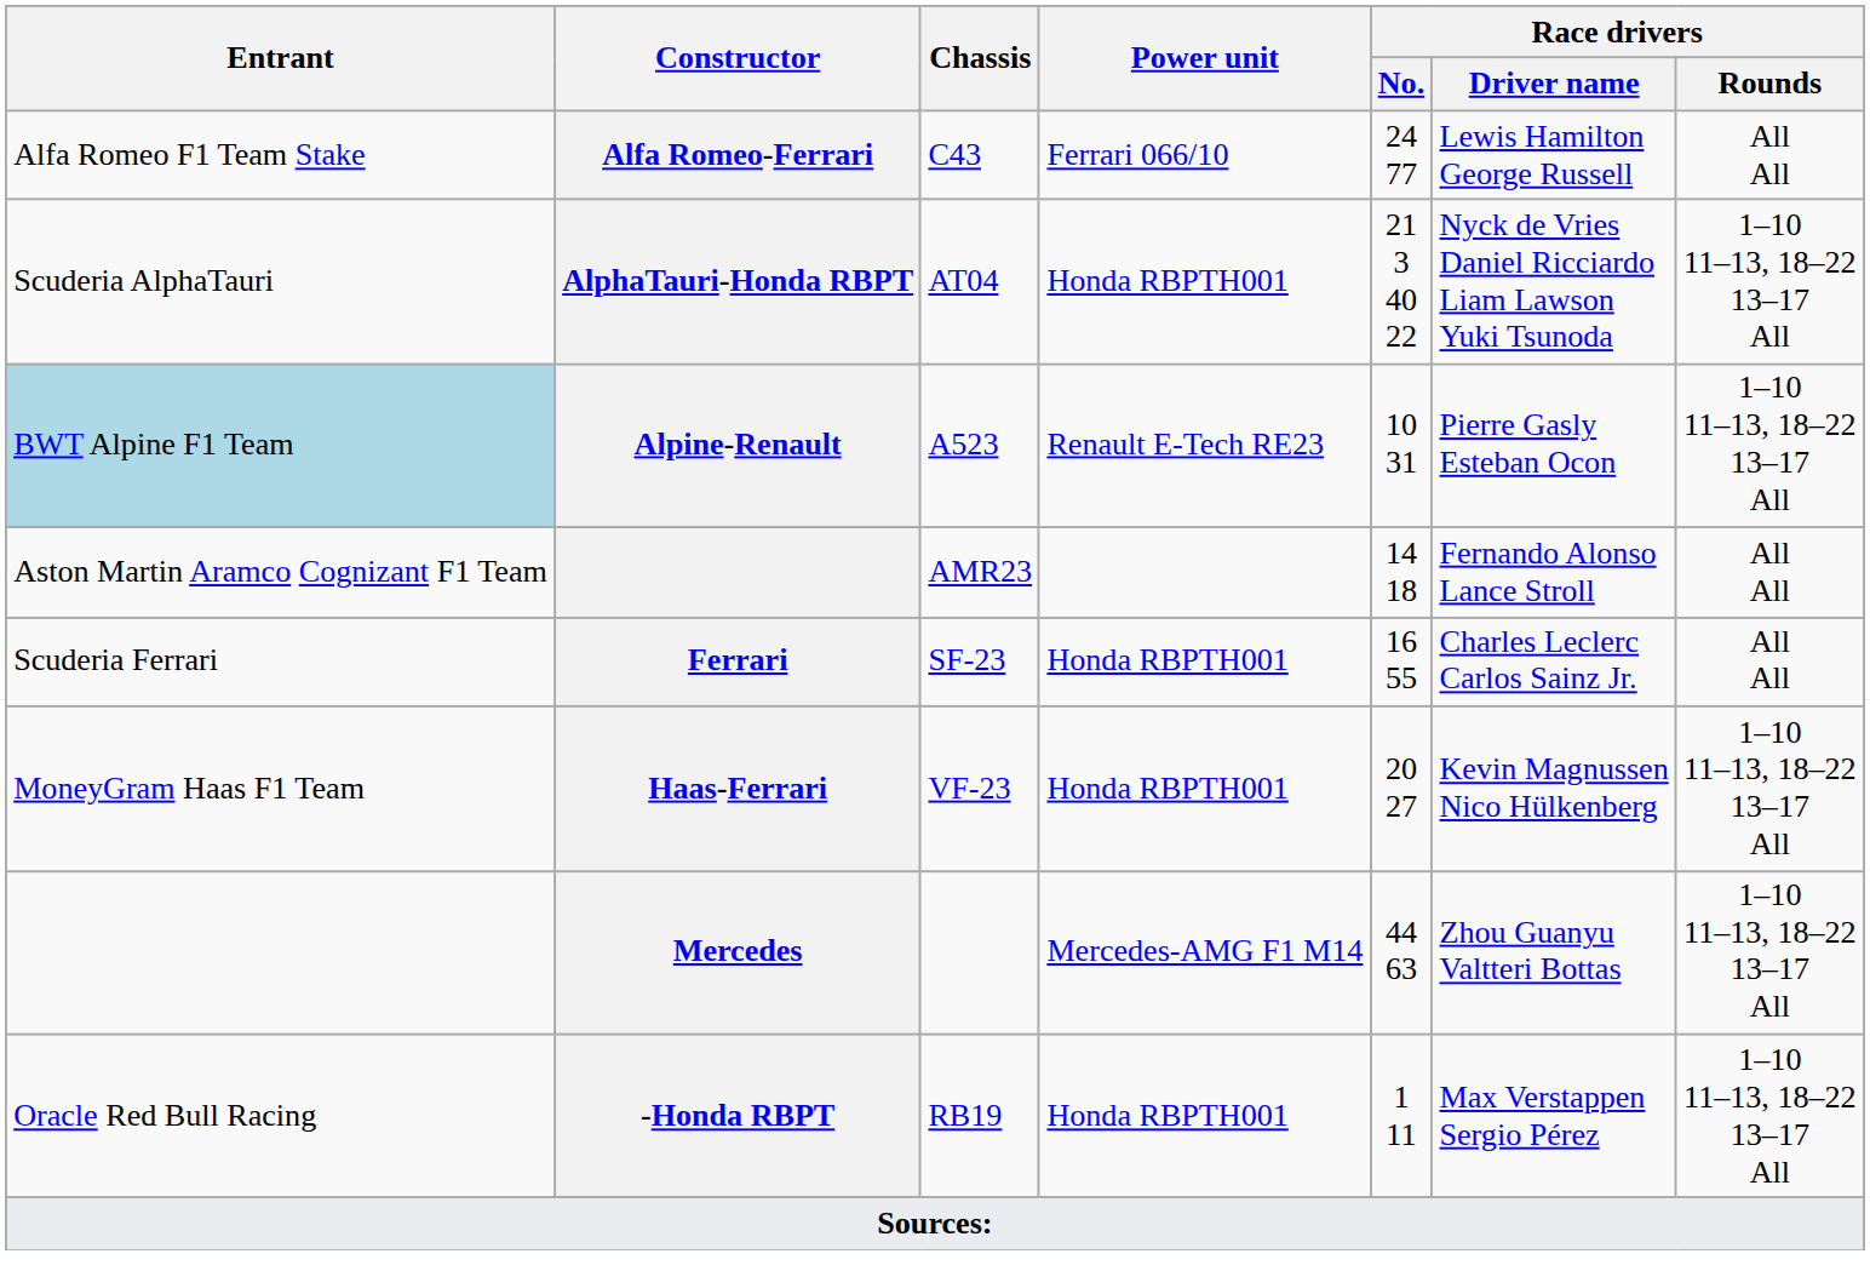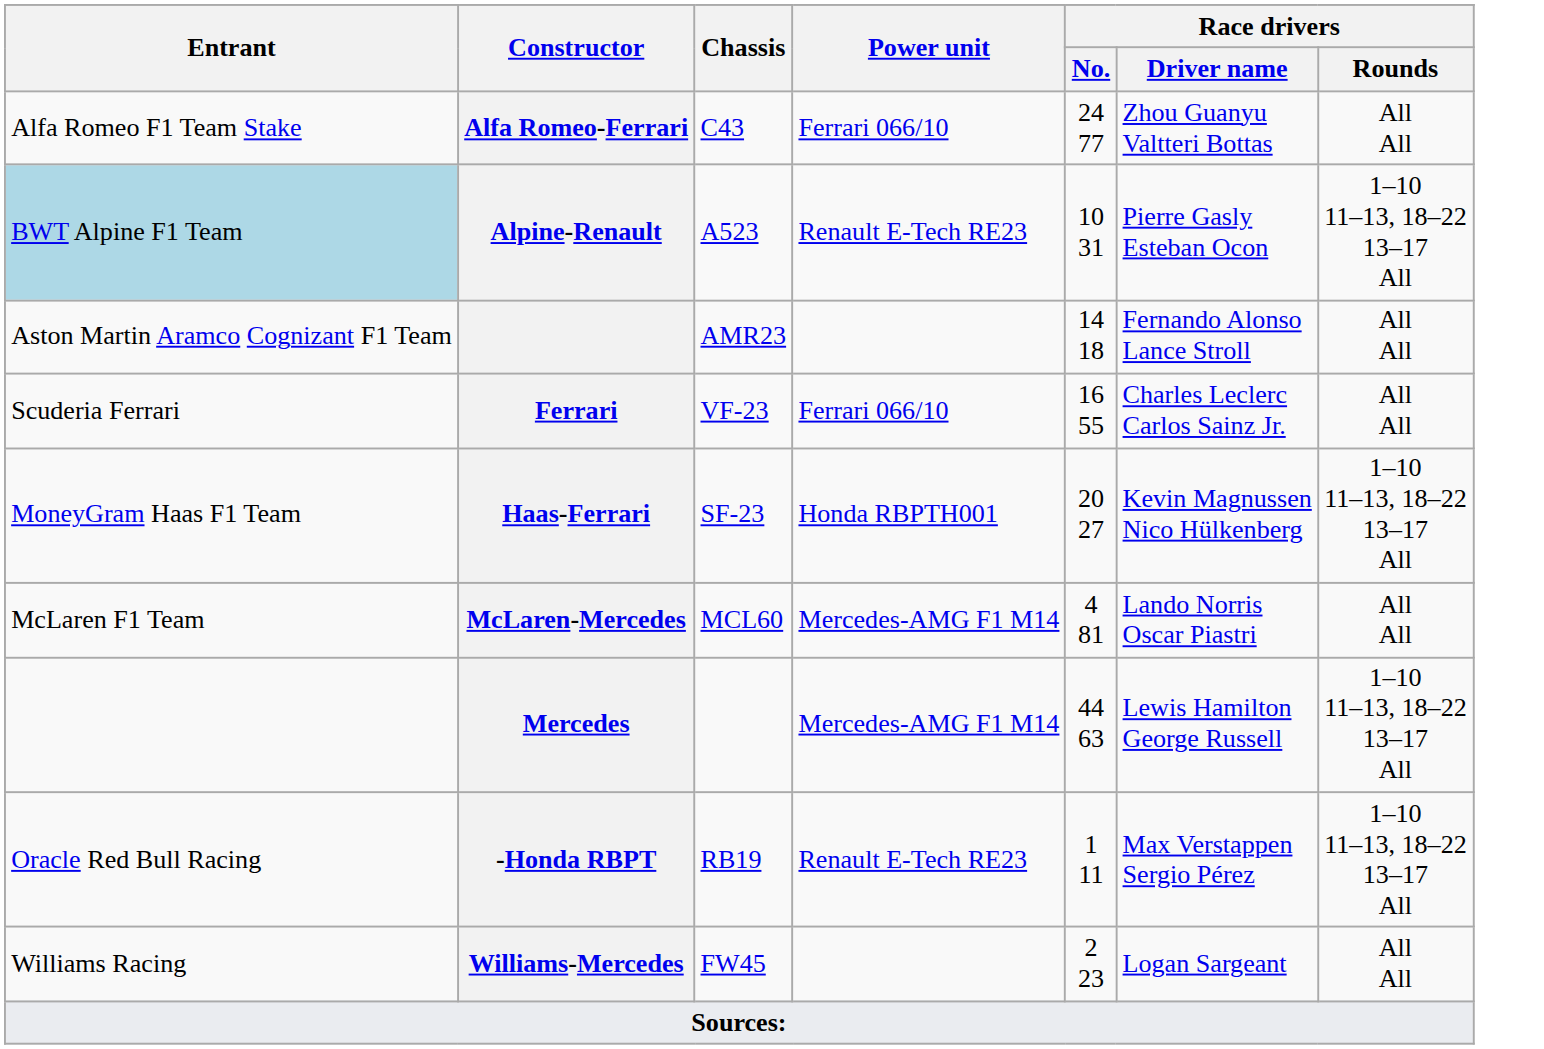Alfa Romeo-Ferrari | Race drivers / Driver name: Lewis Hamilton George Russell -> Zhou Guanyu Valtteri Bottas
- row: Scuderia AlphaTauri | AlphaTauri-Honda RBPT | AT04 | Honda RBPTH001 | 21 3 40 22 | Nyck de Vries Daniel Ricciardo Liam Lawson Yuki Tsunoda | 1–10 11–13, 18–22 13–17 All
Ferrari | Chassis: SF-23 -> VF-23
Ferrari | Power unit: Honda RBPTH001 -> Ferrari 066/10
Haas-Ferrari | Chassis: VF-23 -> SF-23
+ row: McLaren F1 Team | McLaren-Mercedes | MCL60 | Mercedes-AMG F1 M14 | 4 81 | Lando Norris Oscar Piastri | All All
Mercedes | Race drivers / Driver name: Zhou Guanyu Valtteri Bottas -> Lewis Hamilton George Russell
-Honda RBPT | Power unit: Honda RBPTH001 -> Renault E-Tech RE23
+ row: Williams Racing | Williams-Mercedes | FW45 | 2 23 | Logan Sargeant | All All
